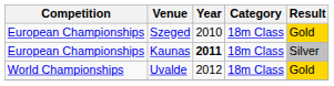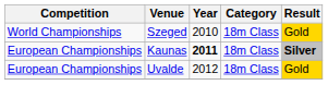Szeged | Competition: European Championships -> World Championships
Kaunas | Result: normal -> bold
Uvalde | Competition: World Championships -> European Championships
